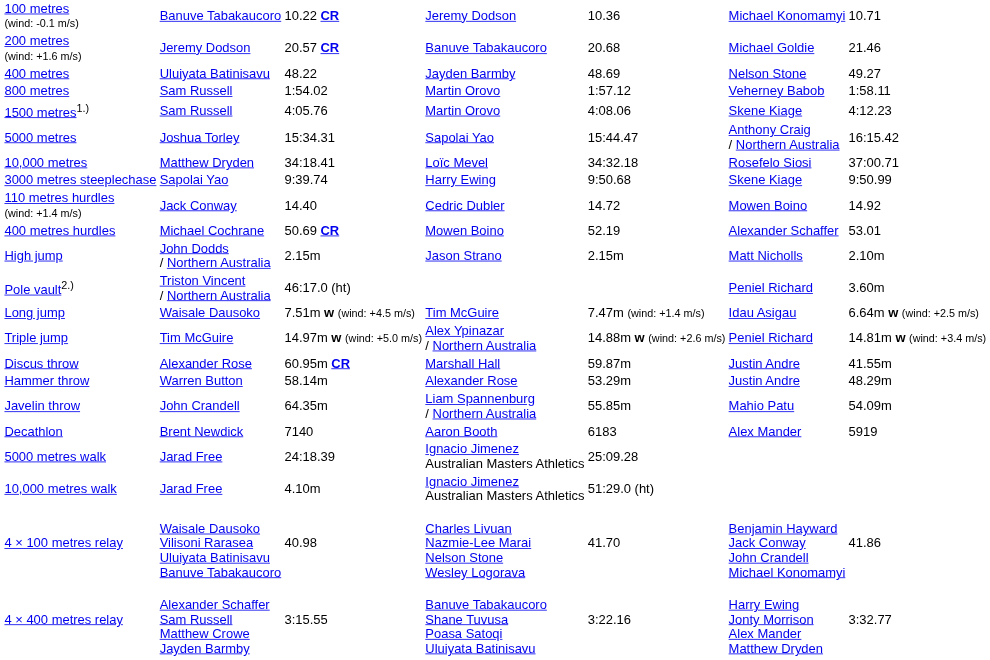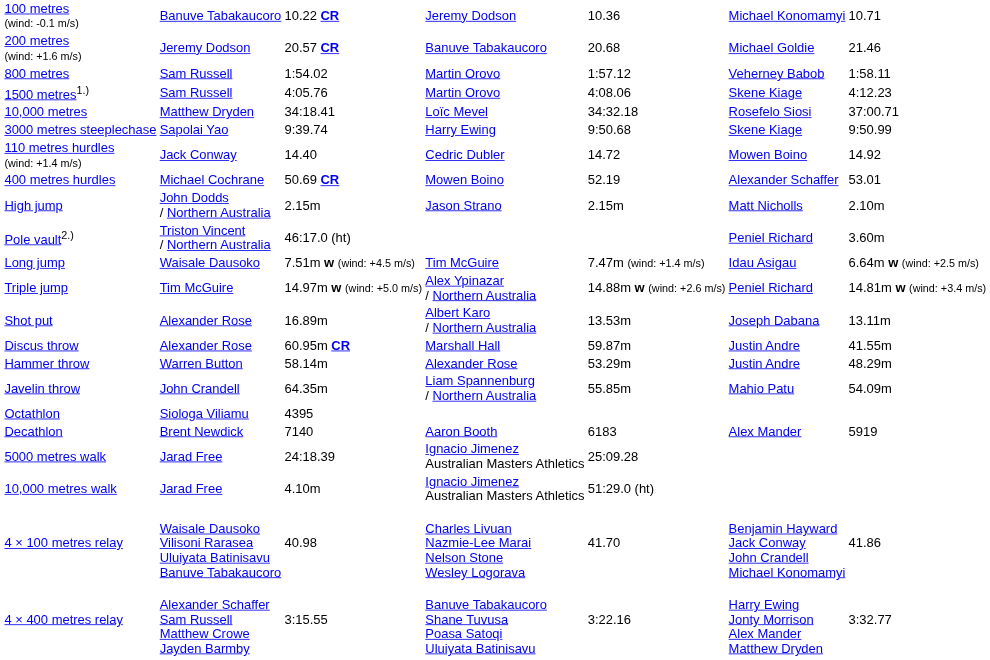- row: 400 metres | Uluiyata Batinisavu | 48.22 | Jayden Barmby | 48.69 | Nelson Stone | 49.27
- row: 5000 metres | Joshua Torley | 15:34.31 | Sapolai Yao | 15:44.47 | Anthony Craig / Northern Australia | 16:15.42
+ row: Shot put | Alexander Rose | 16.89m | Albert Karo / Northern Australia | 13.53m | Joseph Dabana | 13.11m
+ row: Octathlon | Siologa Viliamu | 4395
